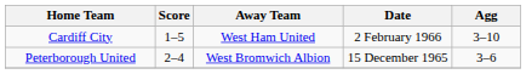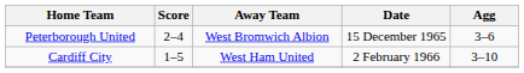rows swapped: Cardiff City <-> Peterborough United
